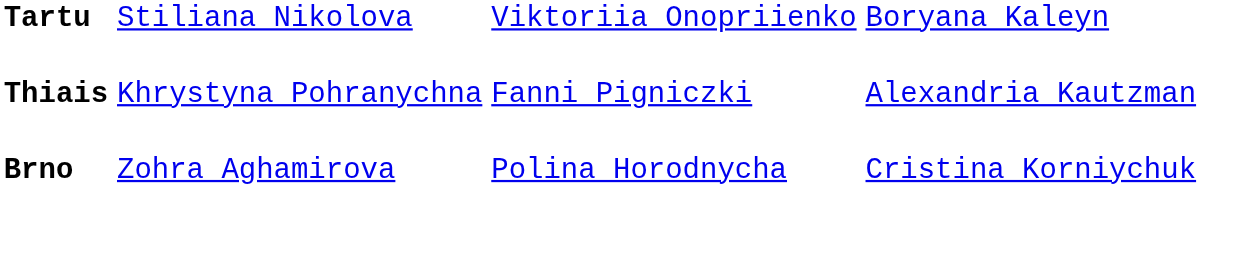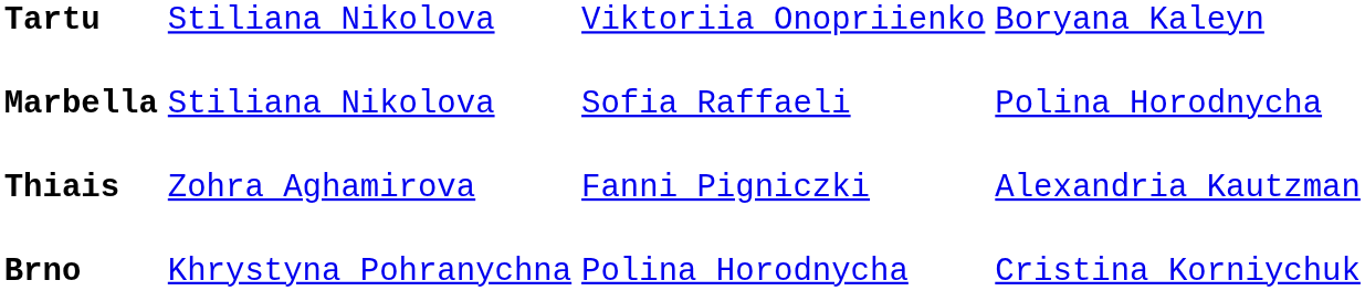+ row: Marbella | Stiliana Nikolova | Sofia Raffaeli | Polina Horodnycha
Thiais | column 2: Khrystyna Pohranychna -> Zohra Aghamirova
Brno | column 2: Zohra Aghamirova -> Khrystyna Pohranychna
